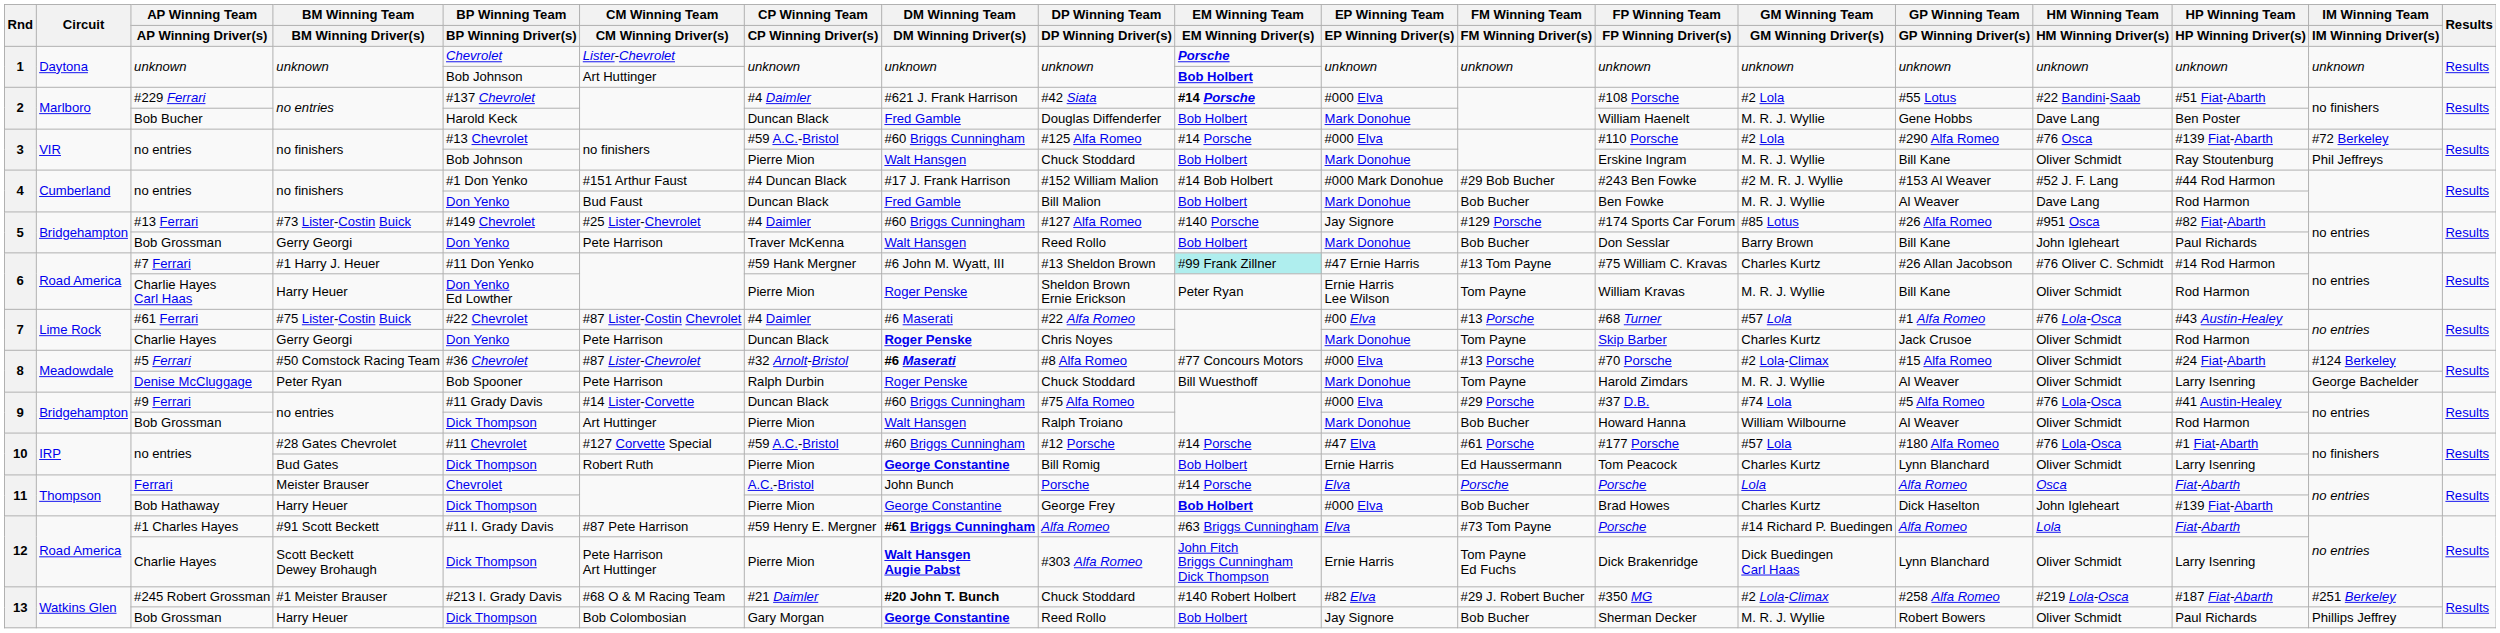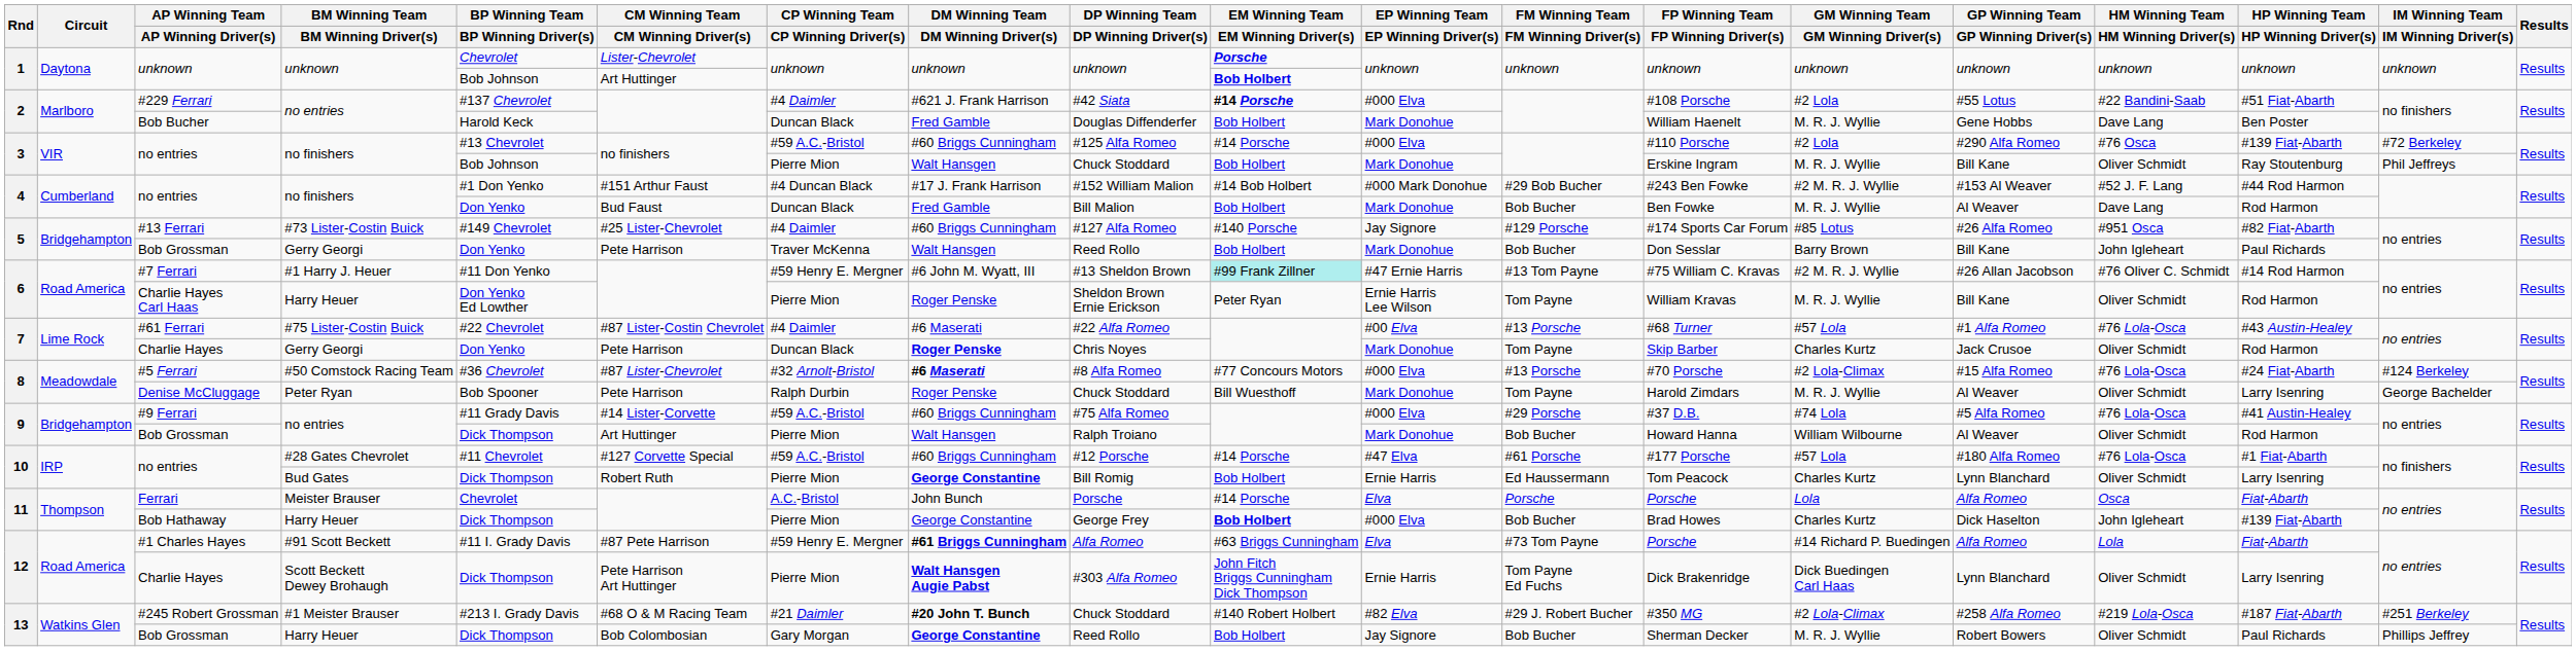#7 Ferrari | CP Winning Team / CP Winning Driver(s): #59 Hank Mergner -> #59 Henry E. Mergner
#7 Ferrari | GM Winning Team / GM Winning Driver(s): Charles Kurtz -> #2 M. R. J. Wyllie
#5 Ferrari | HM Winning Team / HM Winning Driver(s): Oliver Schmidt -> #76 Lola-Osca
#9 Ferrari | CP Winning Team / CP Winning Driver(s): Duncan Black -> #59 A.C.-Bristol
